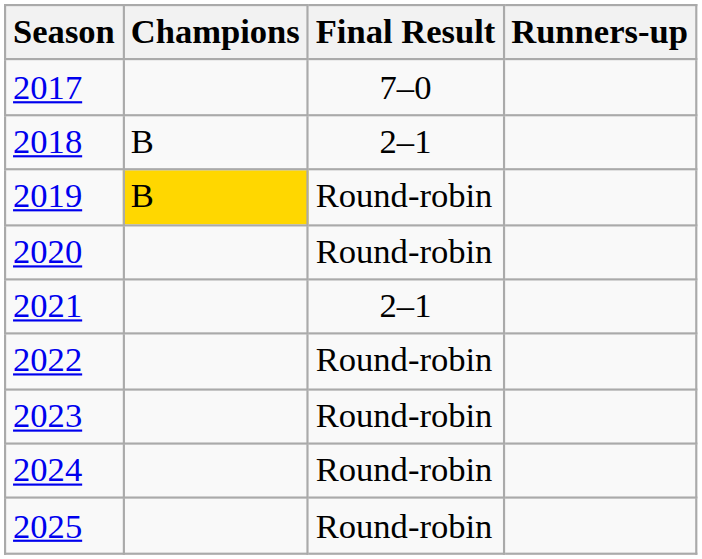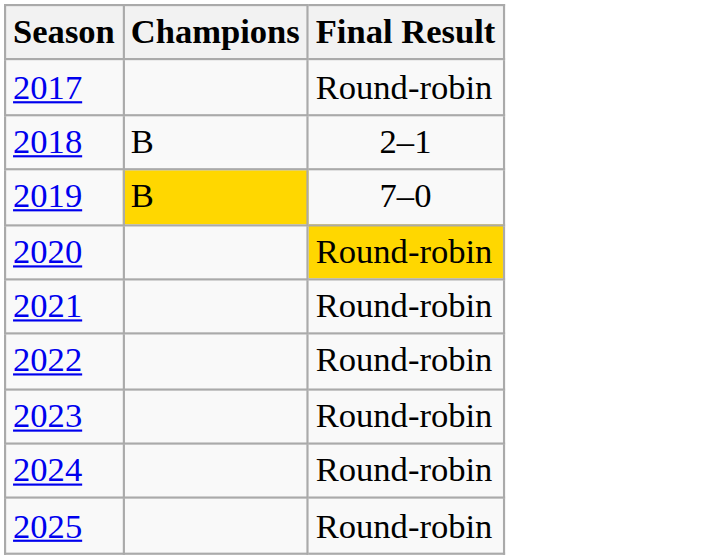- column: Runners-up
2017 | Final Result: 7–0 -> Round-robin
2019 | Final Result: Round-robin -> 7–0
2020 | Final Result: no background -> gold background
2021 | Final Result: 2–1 -> Round-robin
